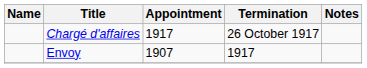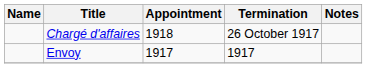Chargé d'affaires | Appointment: 1917 -> 1918
Envoy | Appointment: 1907 -> 1917
